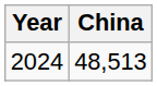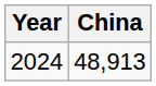2024 | China: 48,513 -> 48,913
